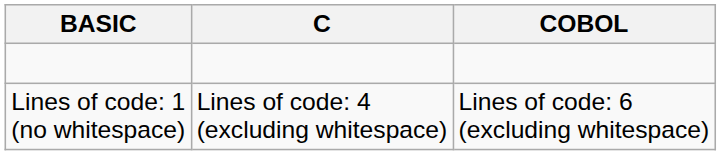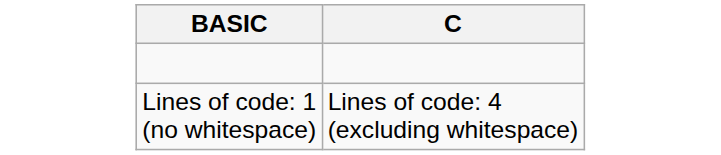- column: COBOL | Lines of code: 6 (excluding whitespace)
